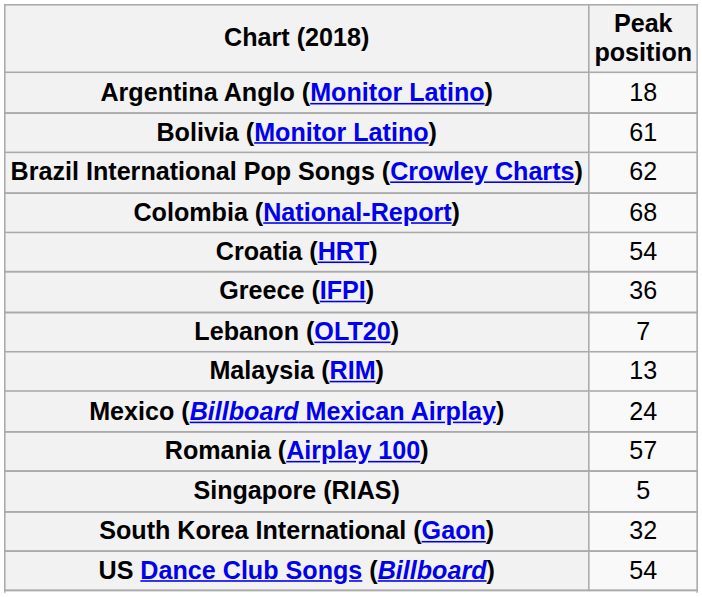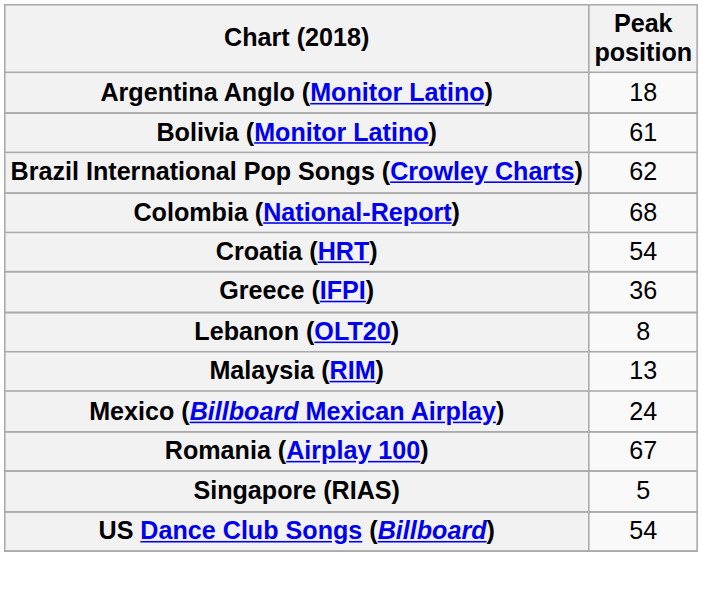Lebanon (OLT20) | Peak position: 7 -> 8
Romania (Airplay 100) | Peak position: 57 -> 67
- row: South Korea International (Gaon) | 32
